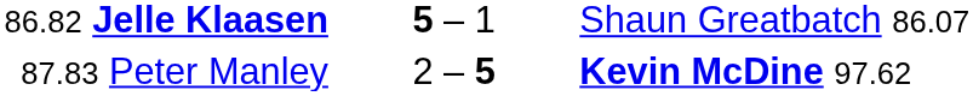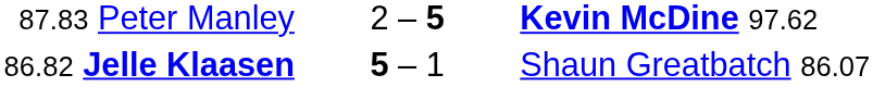rows swapped: 86.82 Jelle Klaasen <-> 87.83 Peter Manley
